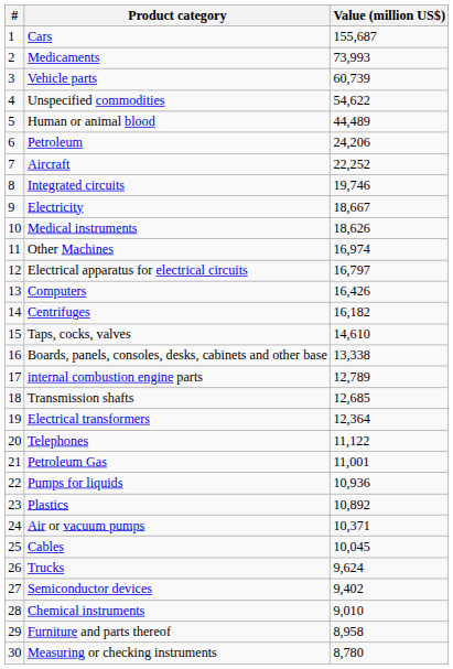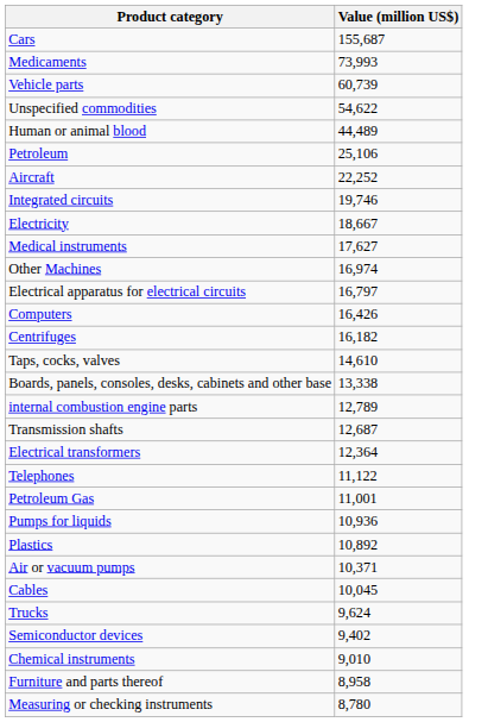- column: # | 1 | 2 | 3 | 4 | 5 | 6 | 7 | 8 | 9 | 10 | 11 | 12 | 13 | 14 | 15 | 16 | 17 | 18 | 19 | 20 | 21 | 22 | 23 | 24 | 25 | 26 | 27 | 28 | 29 | 30
Petroleum | Value (million US$): 24,206 -> 25,106
Medical instruments | Value (million US$): 18,626 -> 17,627
Transmission shafts | Value (million US$): 12,685 -> 12,687
